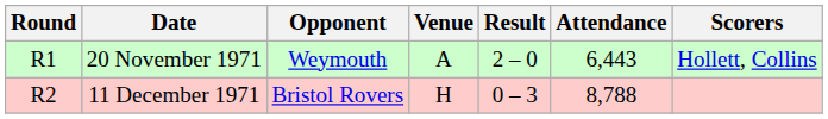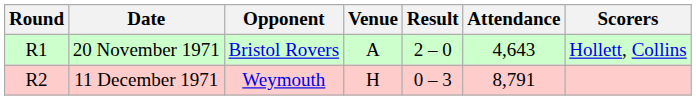20 November 1971 | Opponent: Weymouth -> Bristol Rovers
20 November 1971 | Attendance: 6,443 -> 4,643
11 December 1971 | Opponent: Bristol Rovers -> Weymouth
11 December 1971 | Attendance: 8,788 -> 8,791
